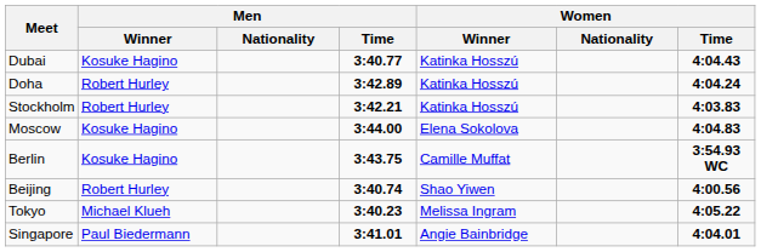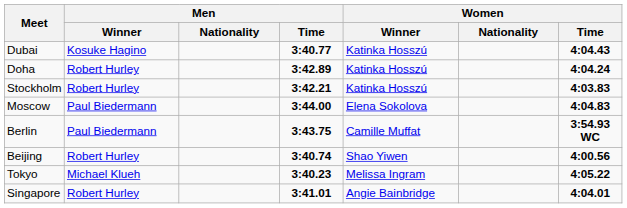Moscow | Men / Winner: Kosuke Hagino -> Paul Biedermann
Berlin | Men / Winner: Kosuke Hagino -> Paul Biedermann
Singapore | Men / Winner: Paul Biedermann -> Robert Hurley
